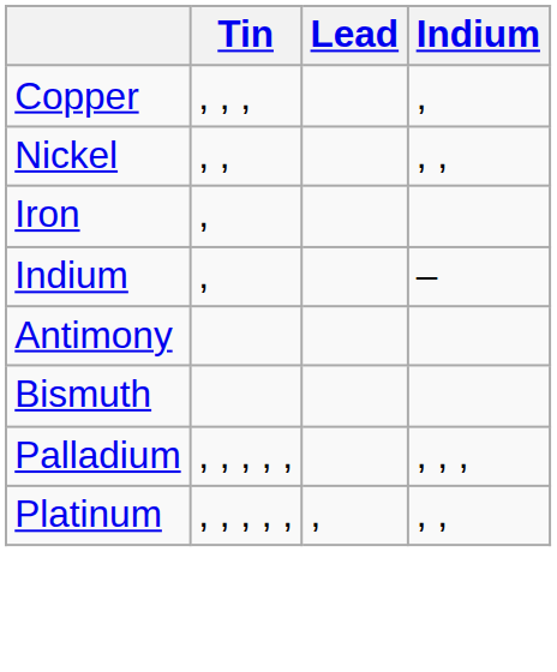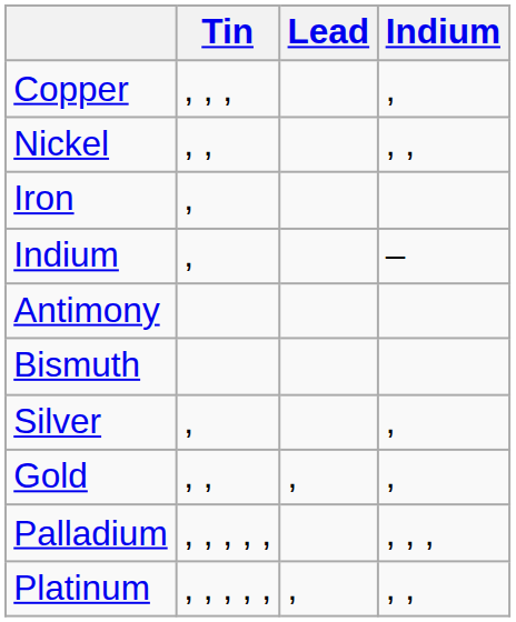+ row: Silver | , | ,
+ row: Gold | , , | , | ,
